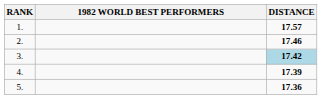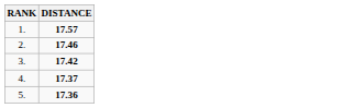- column: 1982 WORLD BEST PERFORMERS
3. | DISTANCE: lightblue background -> no background
4. | DISTANCE: 17.39 -> 17.37
